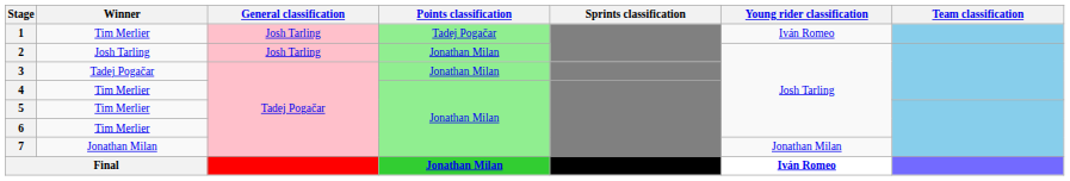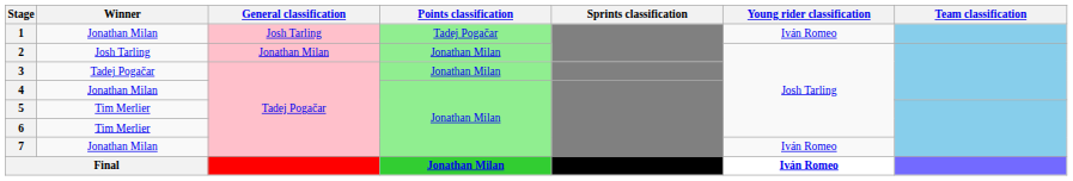1 | Winner: Tim Merlier -> Jonathan Milan
2 | General classification: Josh Tarling -> Jonathan Milan
4 | Winner: Tim Merlier -> Jonathan Milan
7 | Young rider classification: Jonathan Milan -> Iván Romeo
